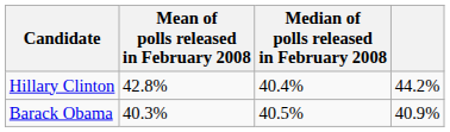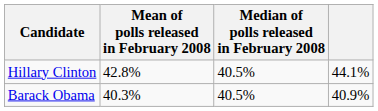Hillary Clinton | Median of polls released in February 2008: 40.4% -> 40.5%
Hillary Clinton | column 4: 44.2% -> 44.1%
